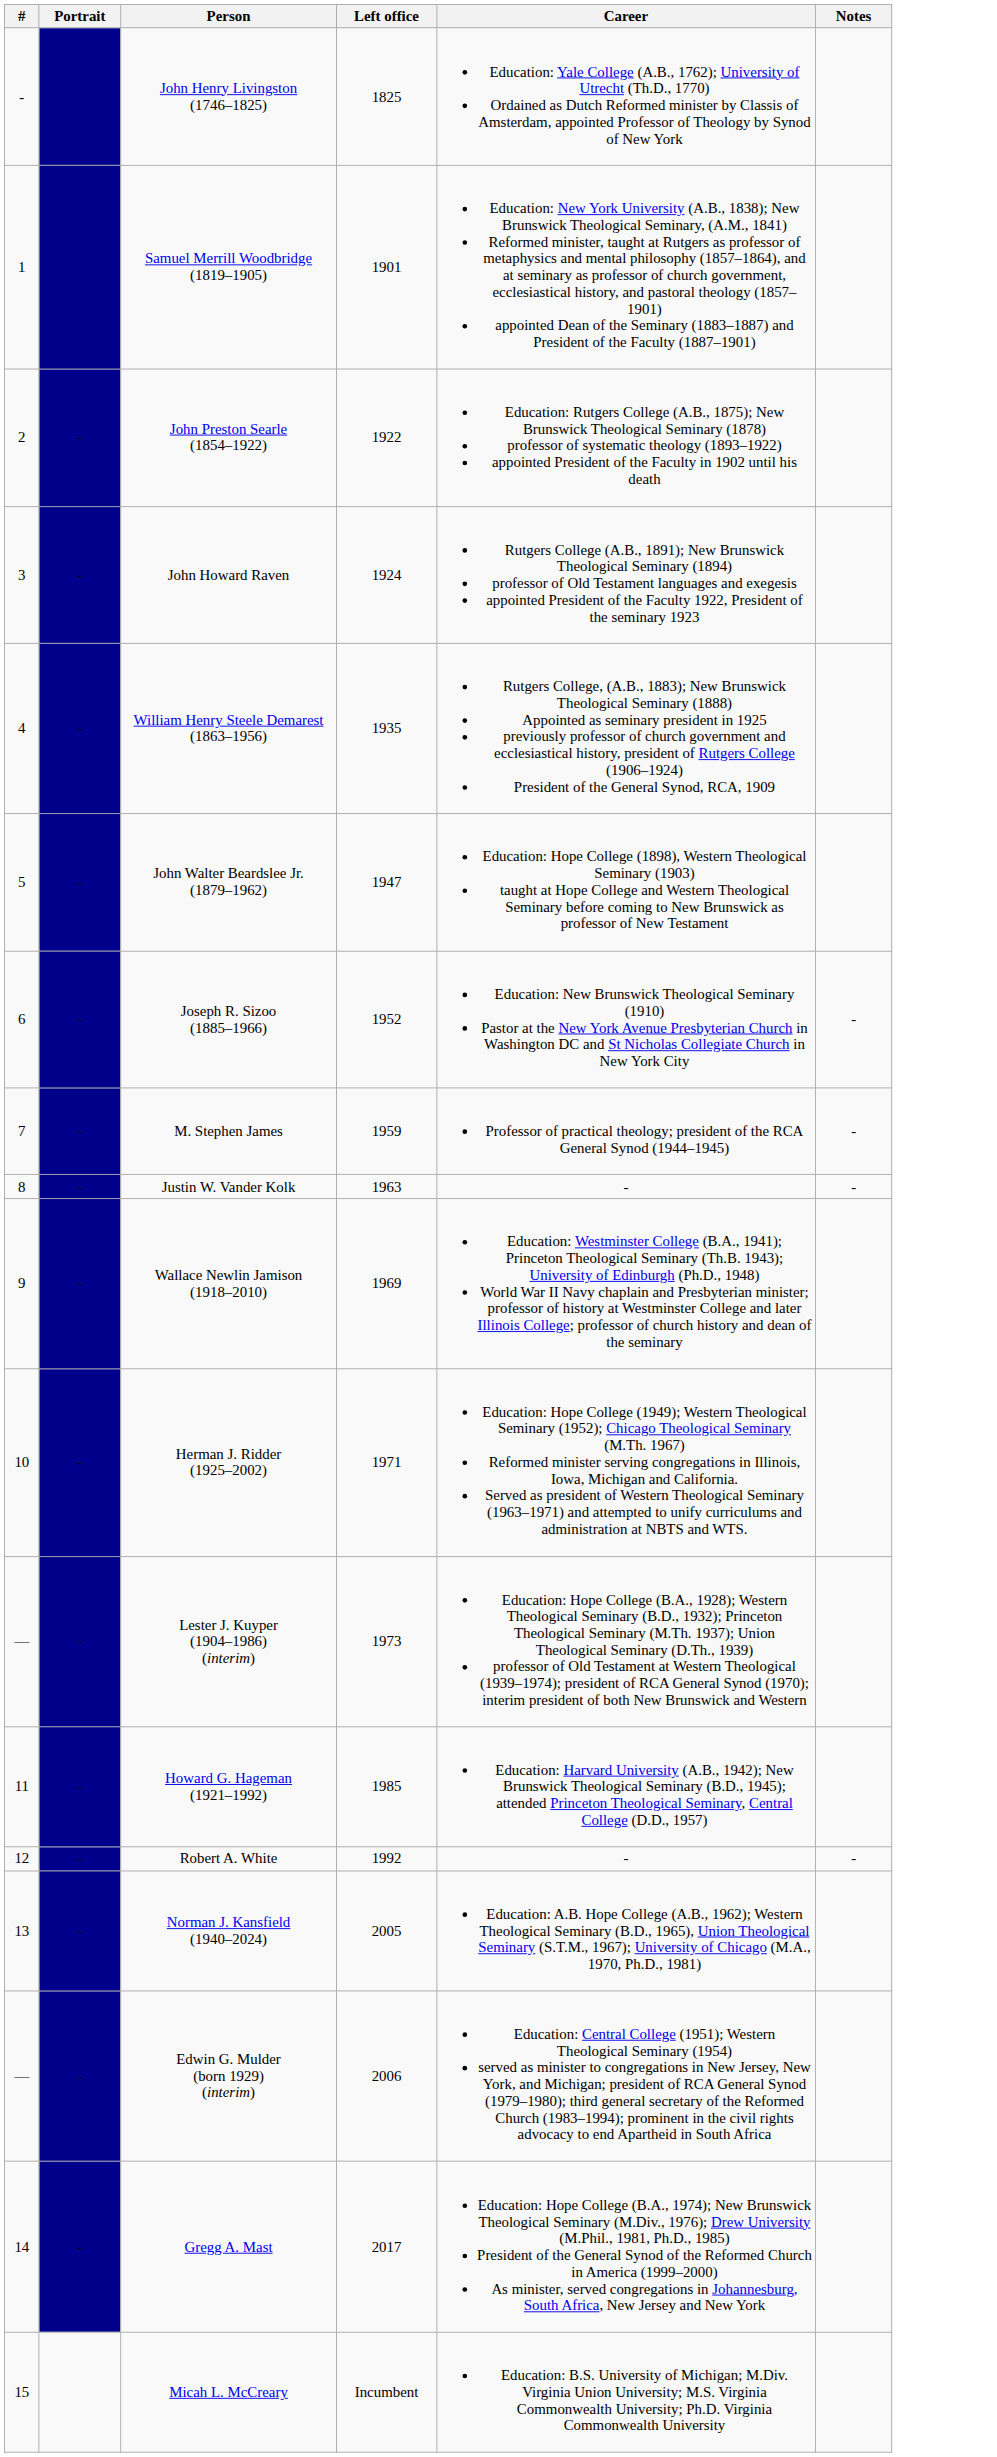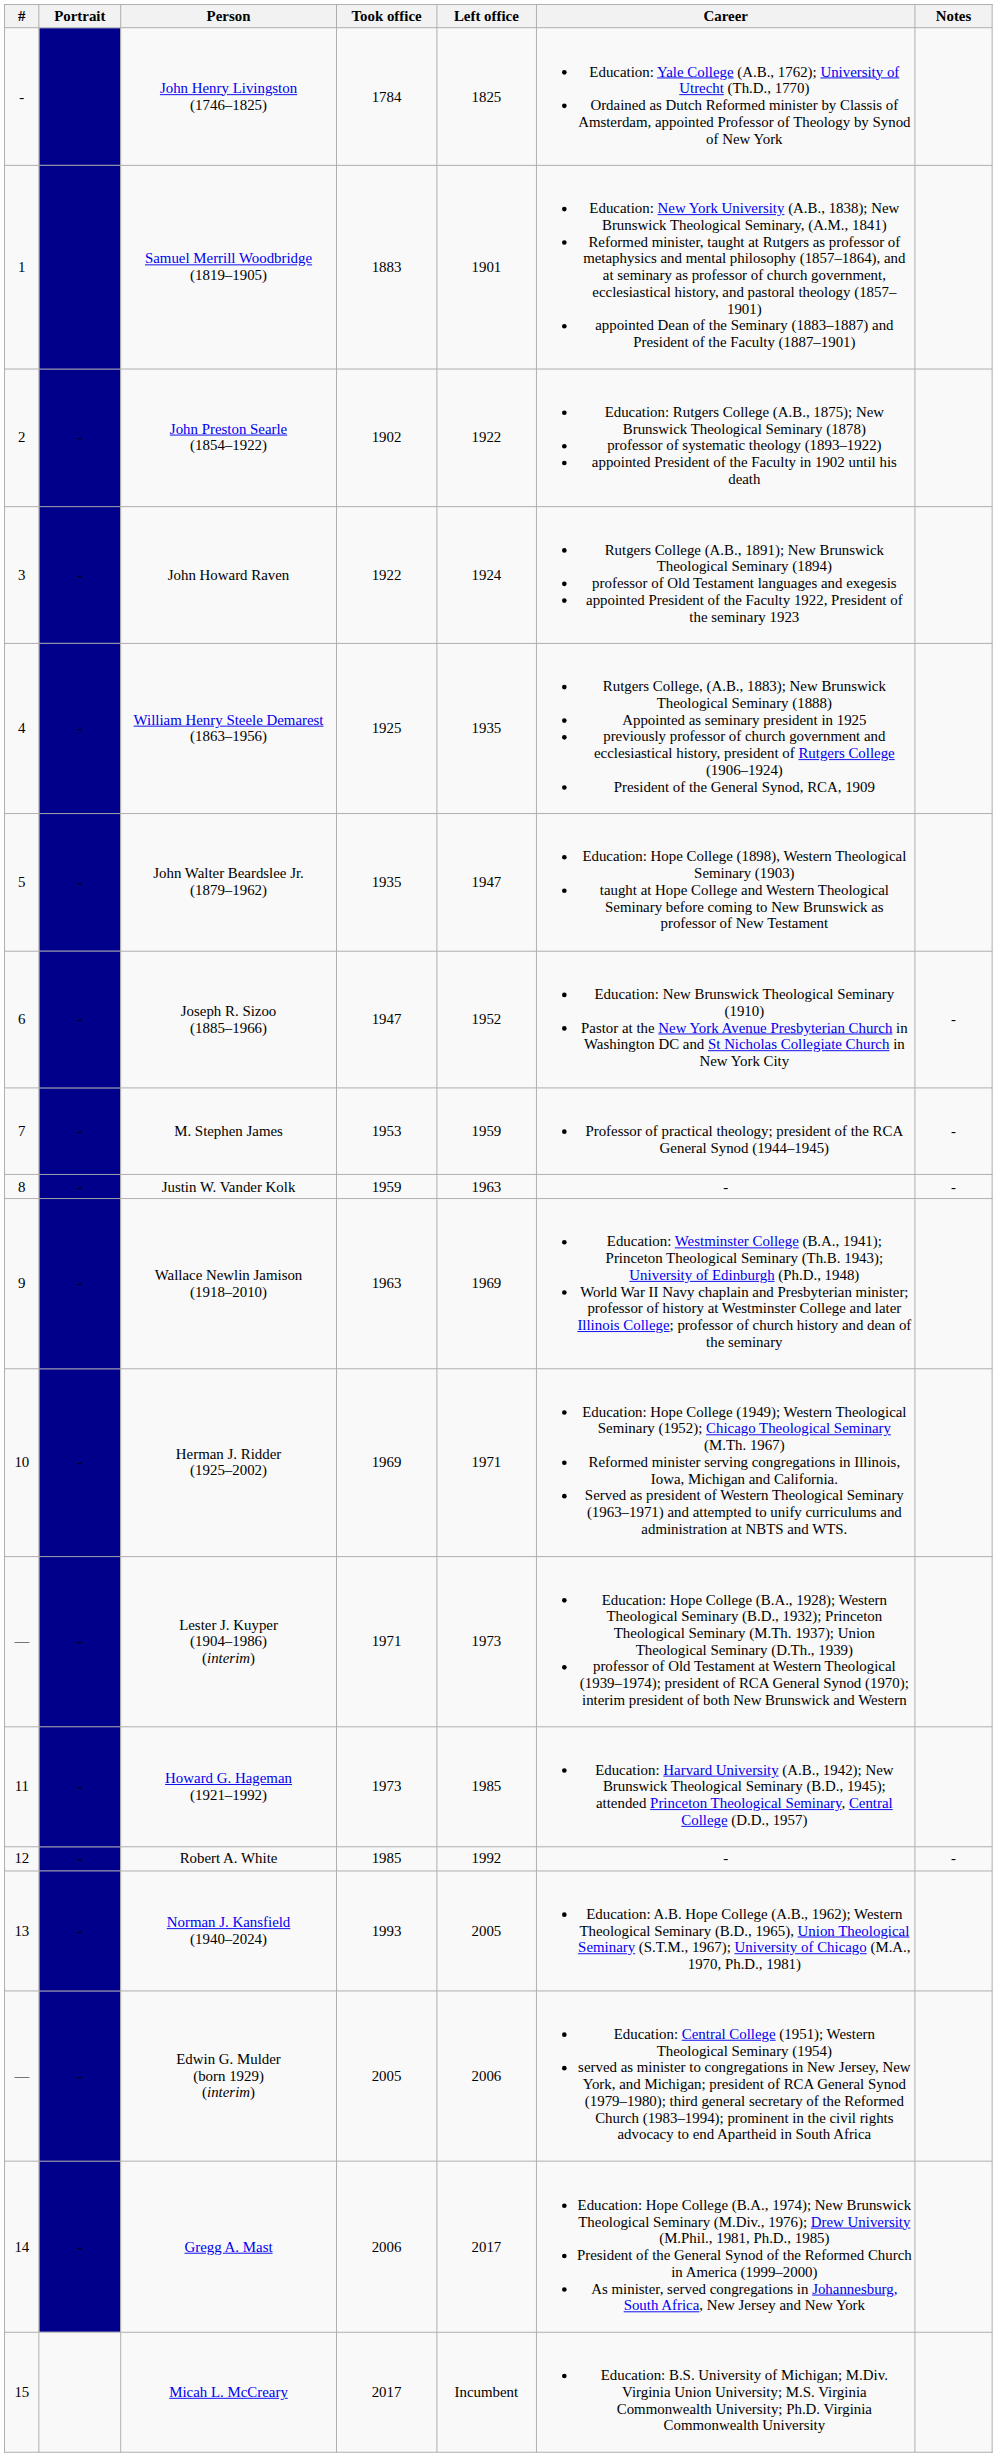+ column: Took office | 1784 | 1883 | 1902 | 1922 | 1925 | 1935 | 1947 | 1953 | 1959 | 1963 | 1969 | 1971 | 1973 | 1985 | 1993 | 2005 | 2006 | 2017
